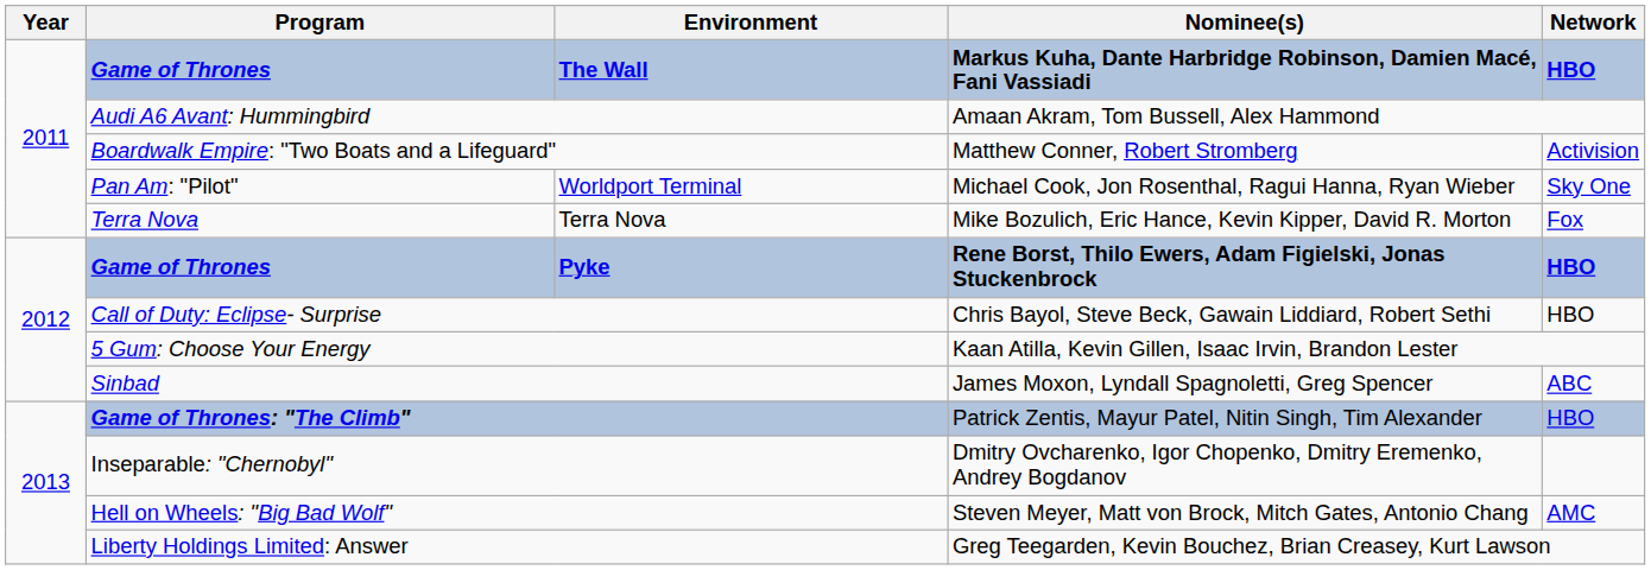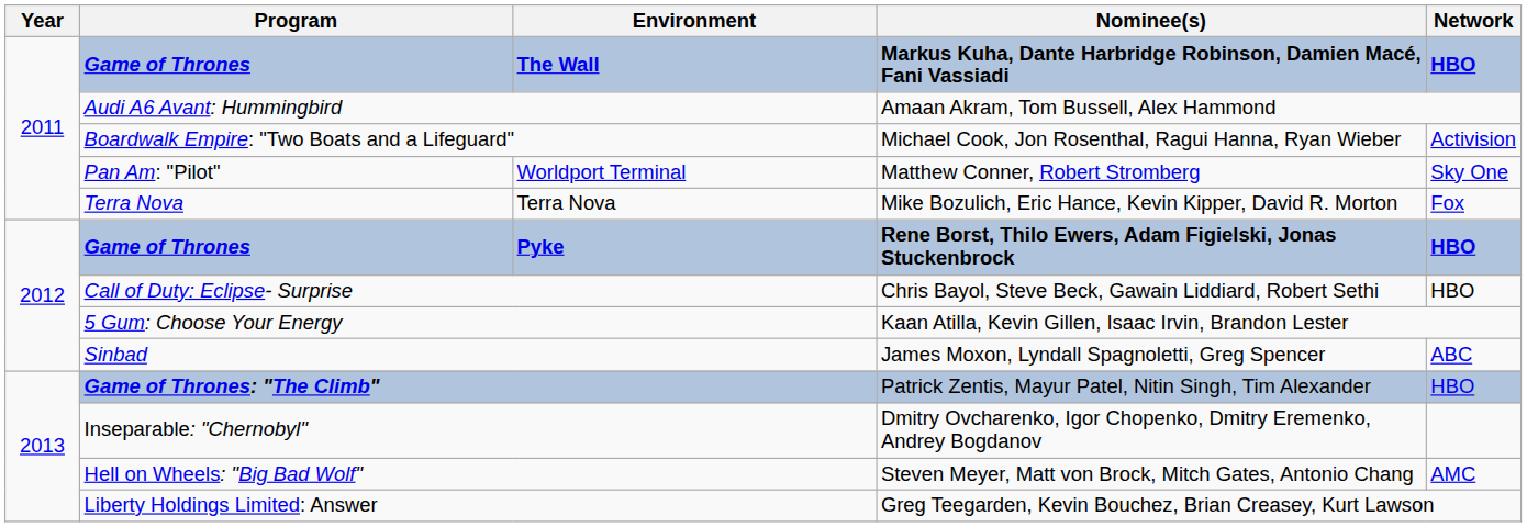Boardwalk Empire: "Two Boats and a Lifeguard" | Nominee(s): Matthew Conner, Robert Stromberg -> Michael Cook, Jon Rosenthal, Ragui Hanna, Ryan Wieber
Worldport Terminal | Nominee(s): Michael Cook, Jon Rosenthal, Ragui Hanna, Ryan Wieber -> Matthew Conner, Robert Stromberg
